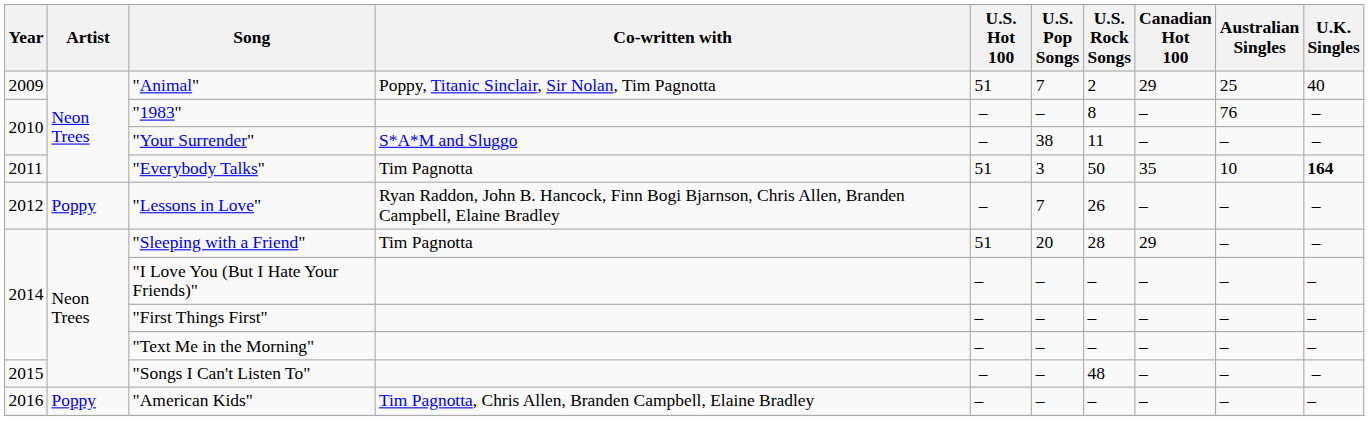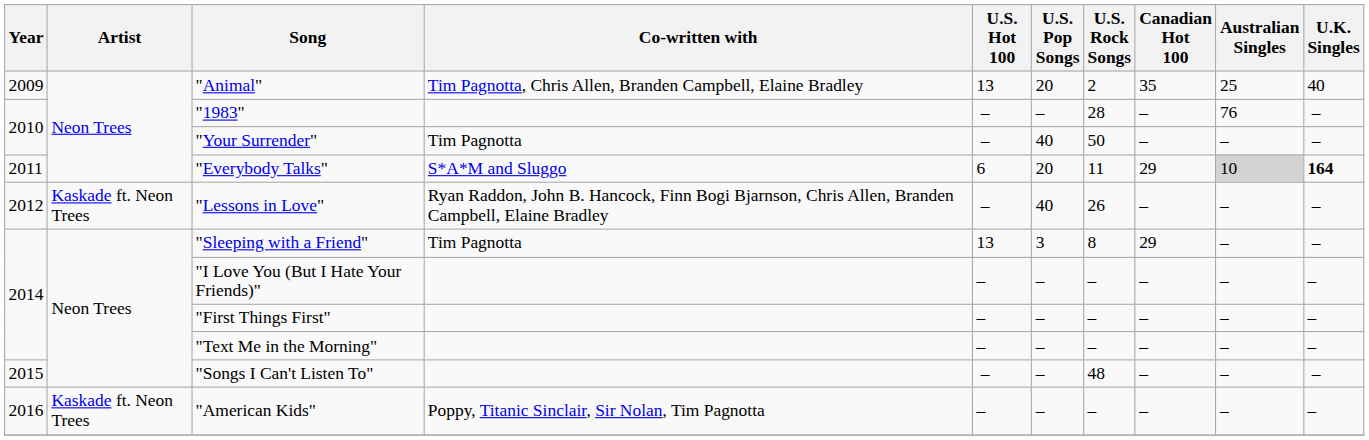"Animal" | Co-written with: Poppy, Titanic Sinclair, Sir Nolan, Tim Pagnotta -> Tim Pagnotta, Chris Allen, Branden Campbell, Elaine Bradley
"Animal" | U.S. Hot 100: 51 -> 13
"Animal" | U.S. Pop Songs: 7 -> 20
"Animal" | Canadian Hot 100: 29 -> 35
"1983" | U.S. Rock Songs: 8 -> 28
"Your Surrender" | Co-written with: S*A*M and Sluggo -> Tim Pagnotta
"Your Surrender" | U.S. Pop Songs: 38 -> 40
"Your Surrender" | U.S. Rock Songs: 11 -> 50
"Everybody Talks" | Co-written with: Tim Pagnotta -> S*A*M and Sluggo
"Everybody Talks" | U.S. Hot 100: 51 -> 6
"Everybody Talks" | U.S. Pop Songs: 3 -> 20
"Everybody Talks" | U.S. Rock Songs: 50 -> 11
"Everybody Talks" | Canadian Hot 100: 35 -> 29
"Everybody Talks" | Australian Singles: no background -> lightgrey background
"Lessons in Love" | Artist: Poppy -> Kaskade ft. Neon Trees
"Lessons in Love" | U.S. Pop Songs: 7 -> 40
"Sleeping with a Friend" | U.S. Hot 100: 51 -> 13
"Sleeping with a Friend" | U.S. Pop Songs: 20 -> 3
"Sleeping with a Friend" | U.S. Rock Songs: 28 -> 8
"American Kids" | Artist: Poppy -> Kaskade ft. Neon Trees
"American Kids" | Co-written with: Tim Pagnotta, Chris Allen, Branden Campbell, Elaine Bradley -> Poppy, Titanic Sinclair, Sir Nolan, Tim Pagnotta
